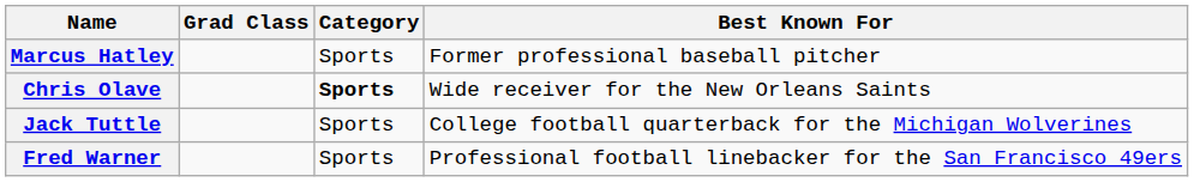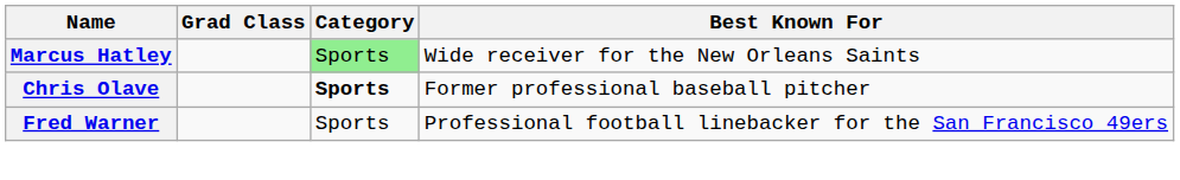Marcus Hatley | Category: no background -> lightgreen background
Marcus Hatley | Best Known For: Former professional baseball pitcher -> Wide receiver for the New Orleans Saints
Chris Olave | Best Known For: Wide receiver for the New Orleans Saints -> Former professional baseball pitcher
- row: Jack Tuttle | Sports | College football quarterback for the Michigan Wolverines
